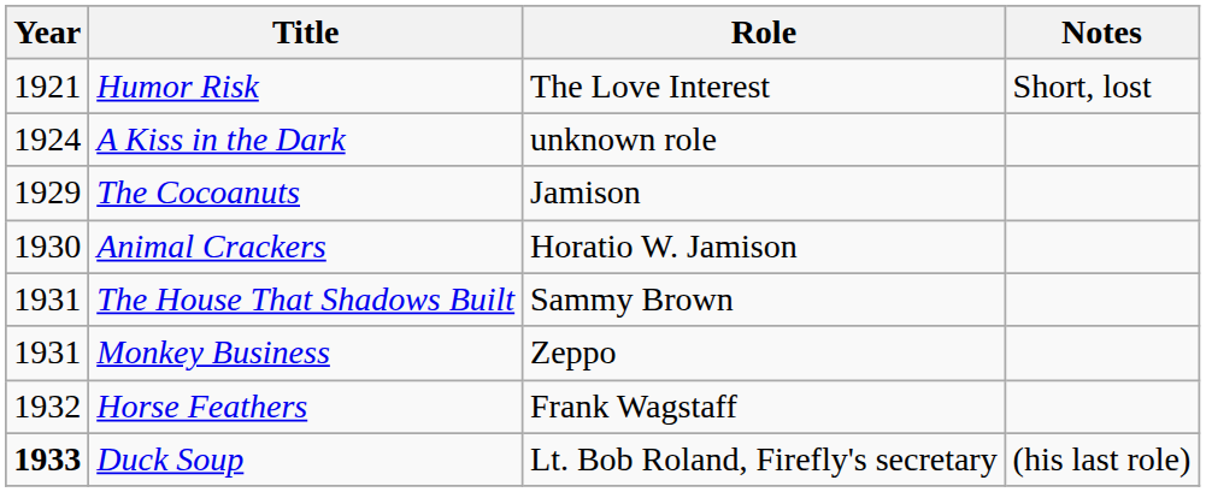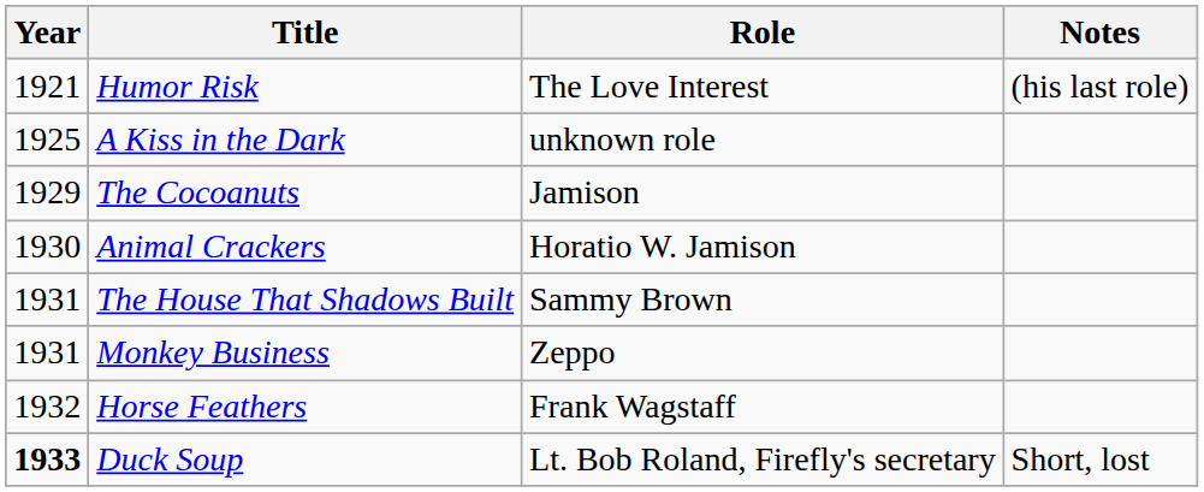Humor Risk | Notes: Short, lost -> (his last role)
A Kiss in the Dark | Year: 1924 -> 1925
Duck Soup | Notes: (his last role) -> Short, lost
